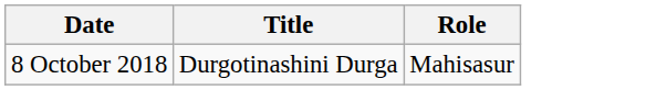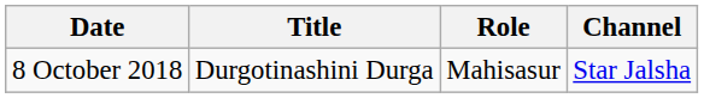+ column: Channel | Star Jalsha
